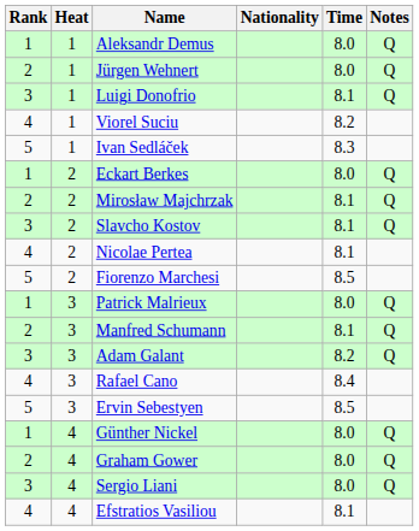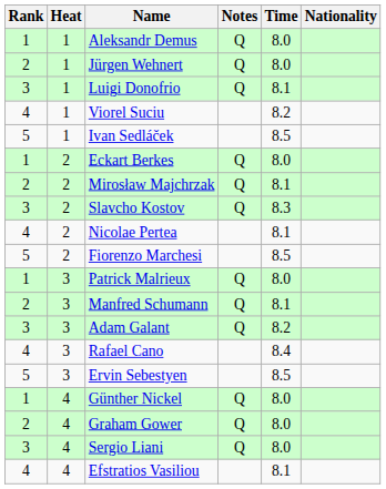columns swapped: Nationality <-> Notes
Ivan Sedláček | Time: 8.3 -> 8.5
Slavcho Kostov | Time: 8.1 -> 8.3
